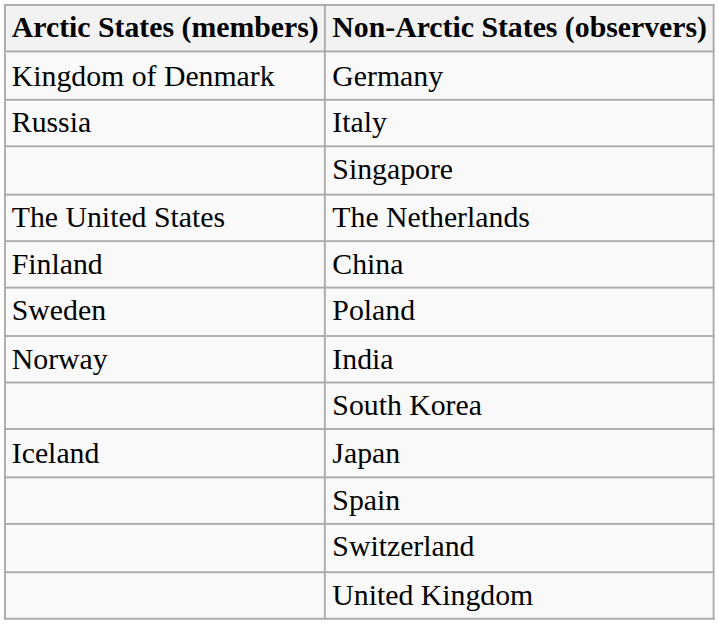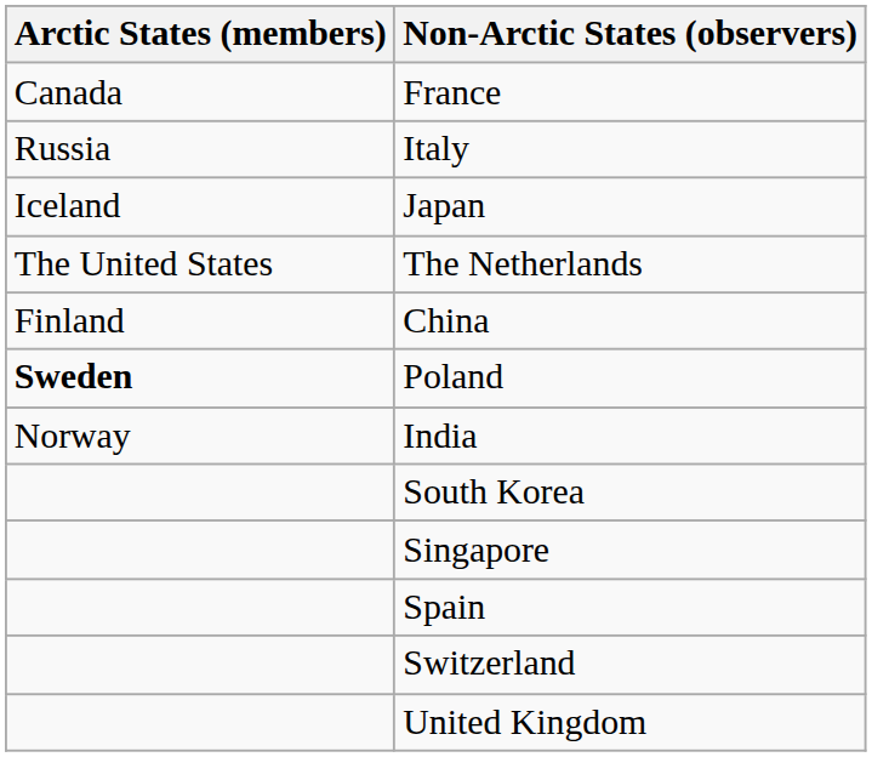+ row: Canada | France
- row: Kingdom of Denmark | Germany
rows swapped: Japan <-> Singapore
Poland | Arctic States (members): normal -> bold
